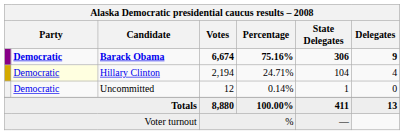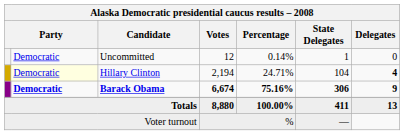rows swapped: Barack Obama <-> Uncommitted
Hillary Clinton | Delegates: normal -> bold
